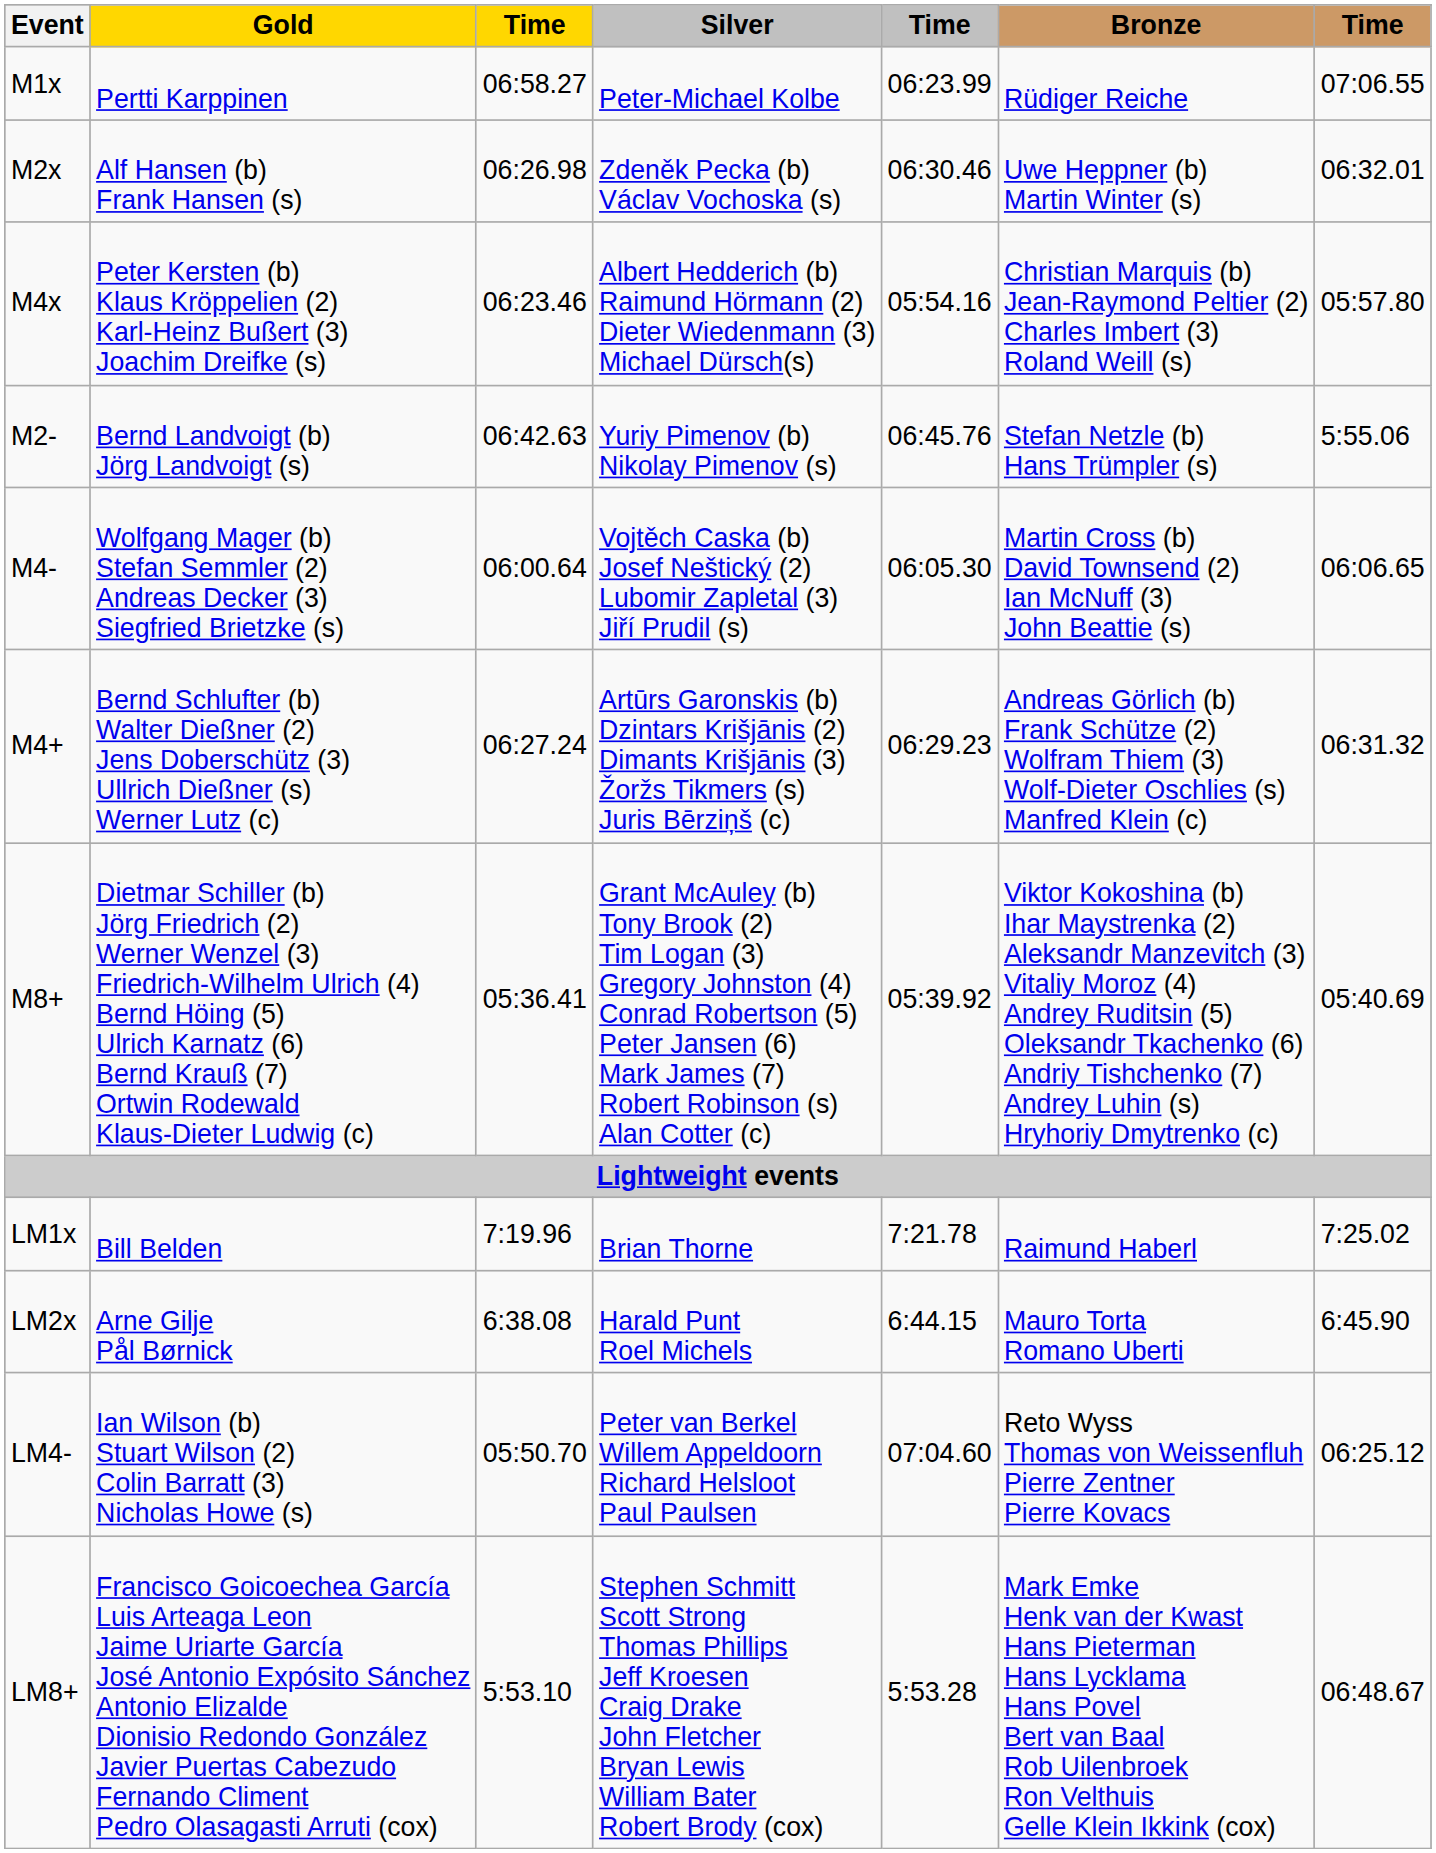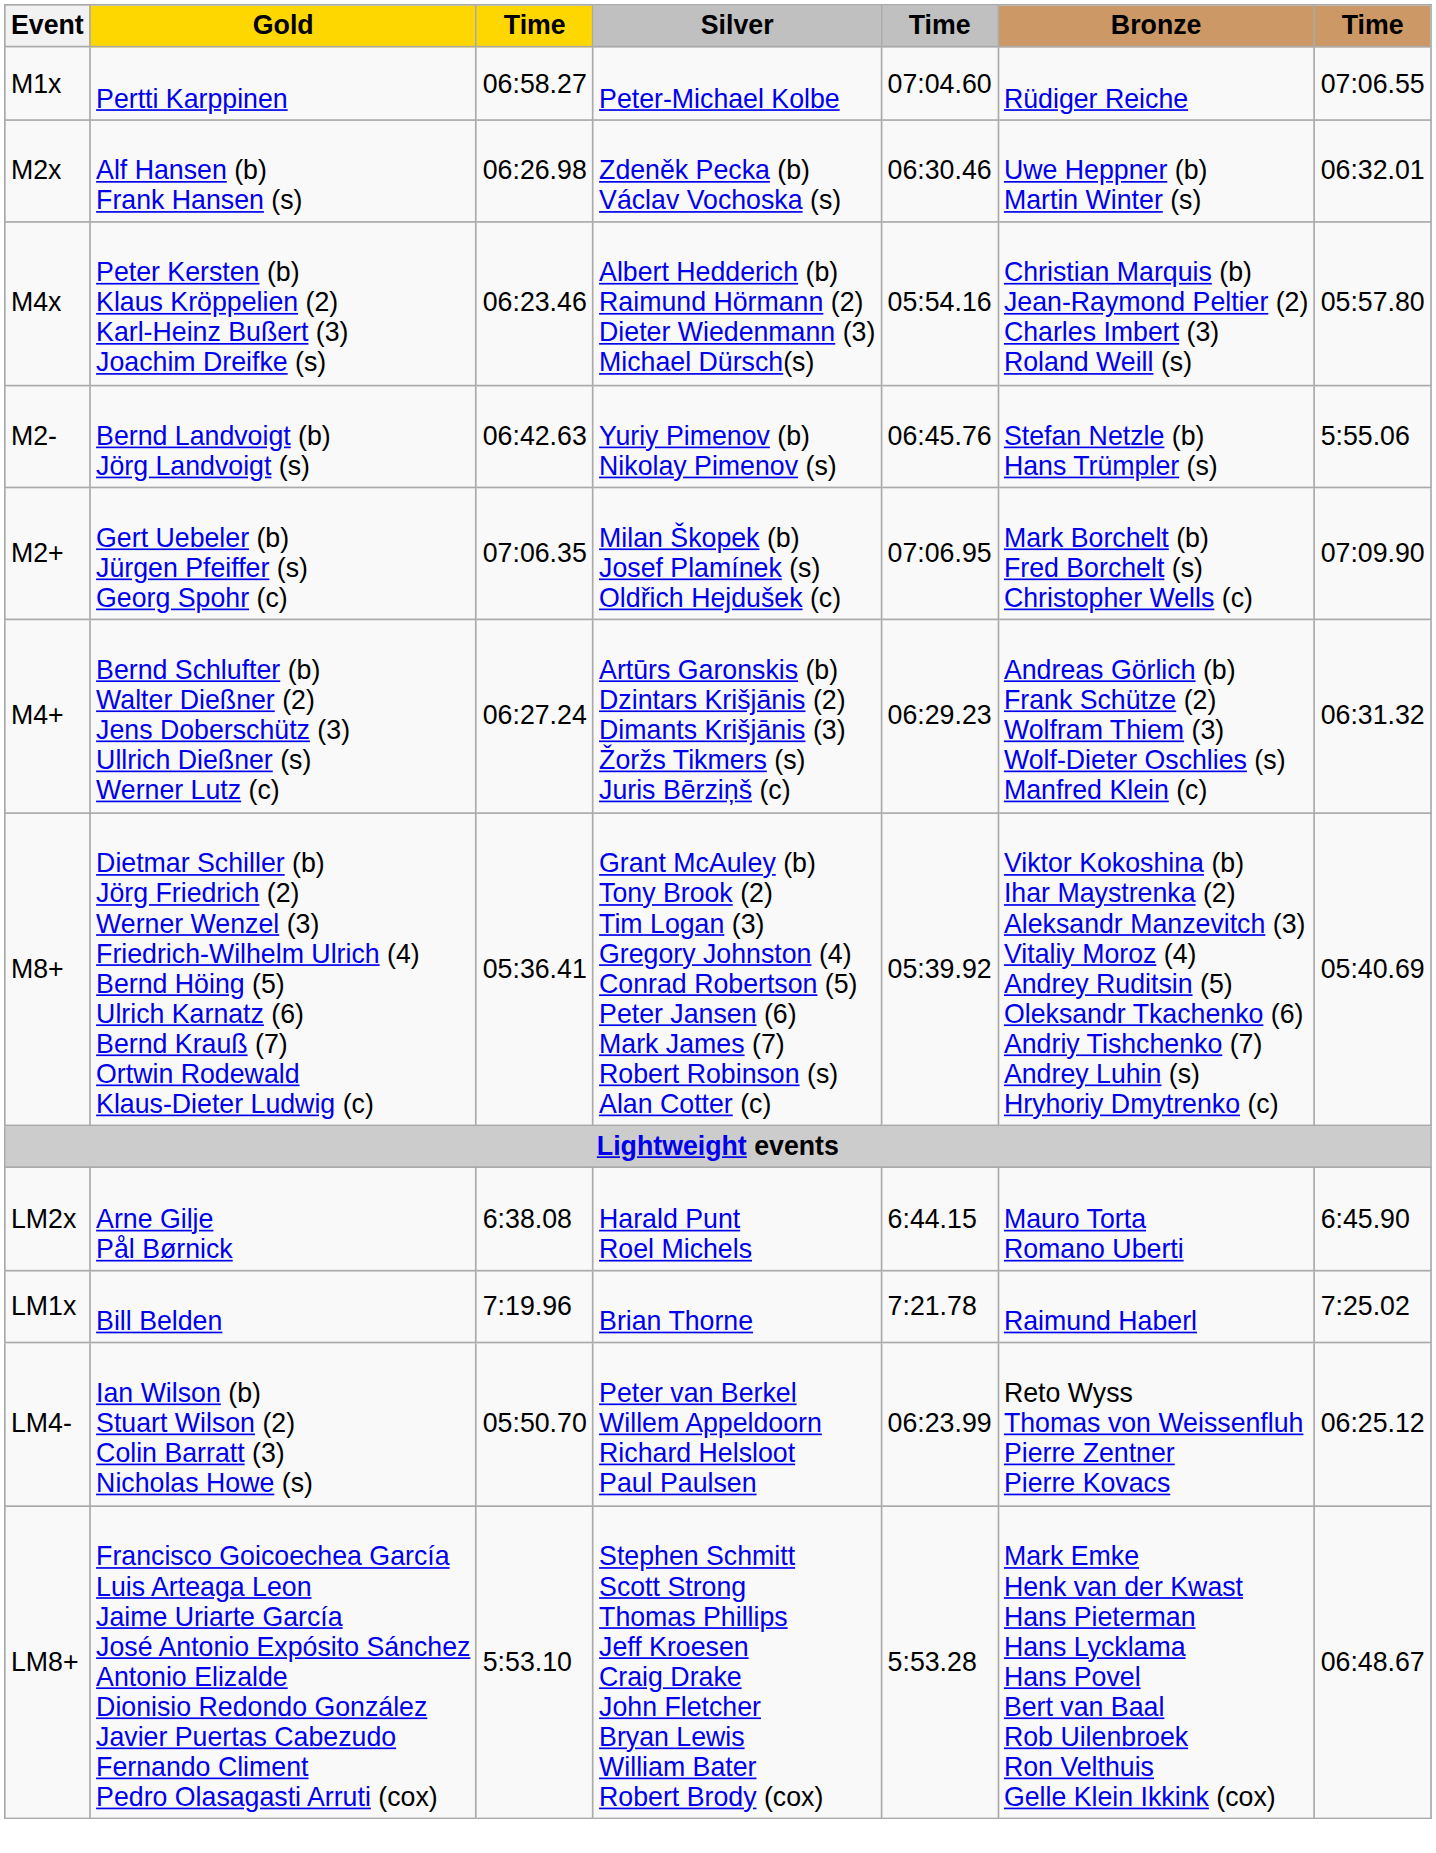M1x | column 5: 06:23.99 -> 07:04.60
+ row: M2+ | Gert Uebeler (b) Jürgen Pfeiffer (s) Georg Spohr (c) | 07:06.35 | Milan Škopek (b) Josef Plamínek (s) Oldřich Hejdušek (c) | 07:06.95 | Mark Borchelt (b) Fred Borchelt (s) Christopher Wells (c) | 07:09.90
- row: M4- | Wolfgang Mager (b) Stefan Semmler (2) Andreas Decker (3) Siegfried Brietzke (s) | 06:00.64 | Vojtěch Caska (b) Josef Neštický (2) Lubomir Zapletal (3) Jiří Prudil (s) | 06:05.30 | Martin Cross (b) David Townsend (2) Ian McNuff (3) John Beattie (s) | 06:06.65
rows swapped: LM1x <-> LM2x
LM4- | column 5: 07:04.60 -> 06:23.99
